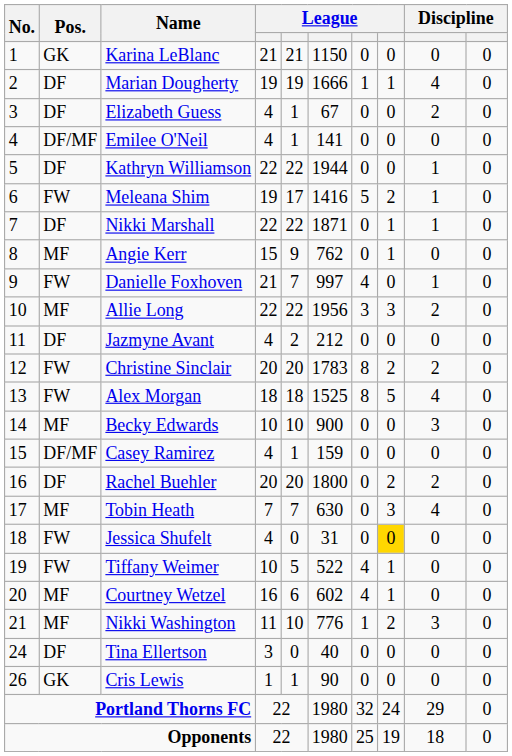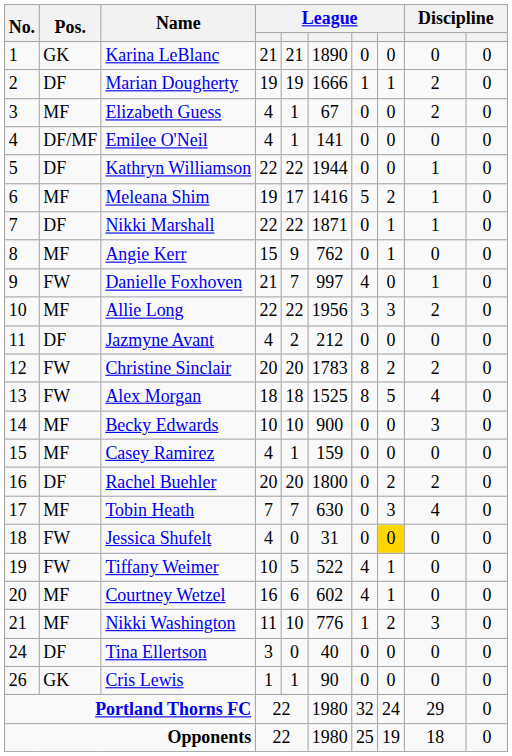Karina LeBlanc | column 6: 1150 -> 1890
Marian Dougherty | column 9: 4 -> 2
Elizabeth Guess | Pos.: DF -> MF
Meleana Shim | Pos.: FW -> MF
Casey Ramirez | Pos.: DF/MF -> MF
